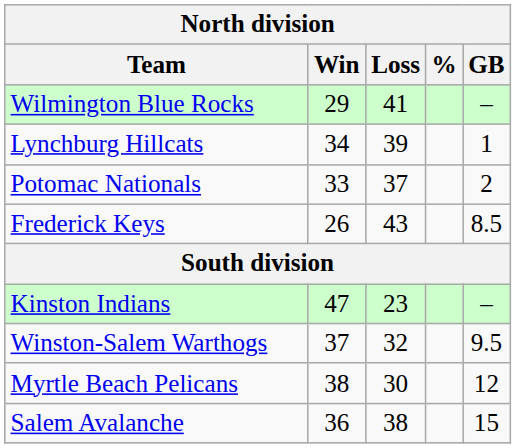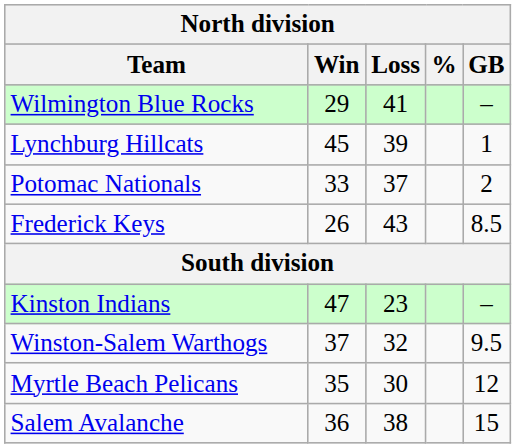Lynchburg Hillcats | Win: 34 -> 45
Myrtle Beach Pelicans | Win: 38 -> 35
